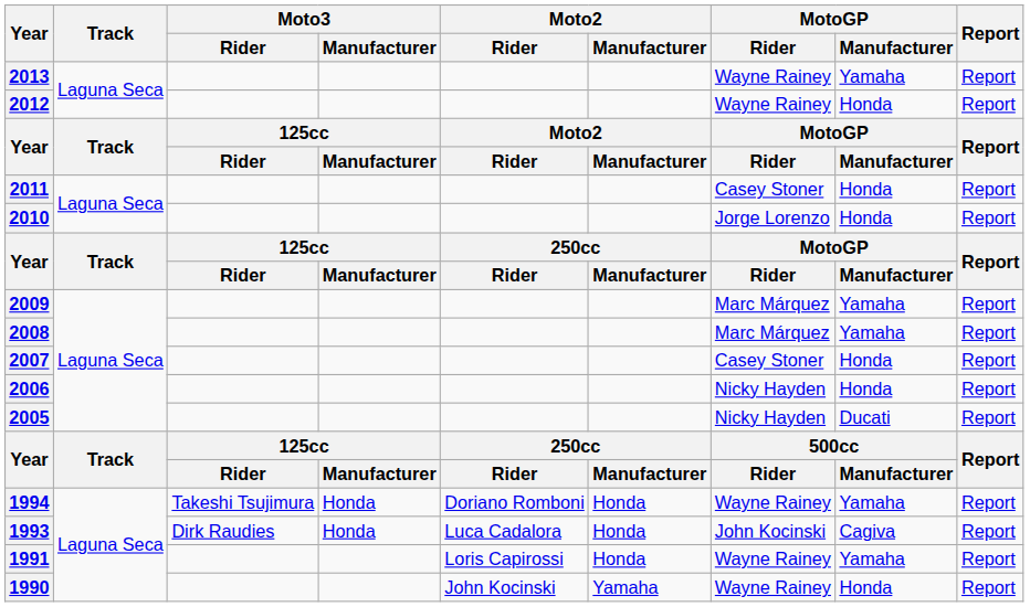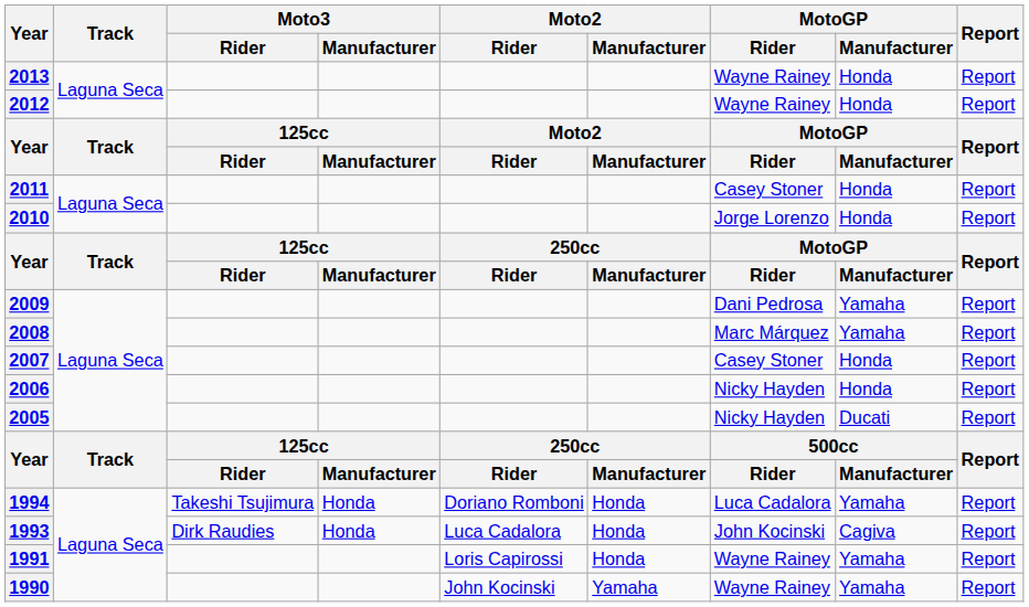2013 | MotoGP / Manufacturer: Yamaha -> Honda
2009 | MotoGP / Rider: Marc Márquez -> Dani Pedrosa
1994 | MotoGP / Rider: Wayne Rainey -> Luca Cadalora
1990 | MotoGP / Manufacturer: Honda -> Yamaha
